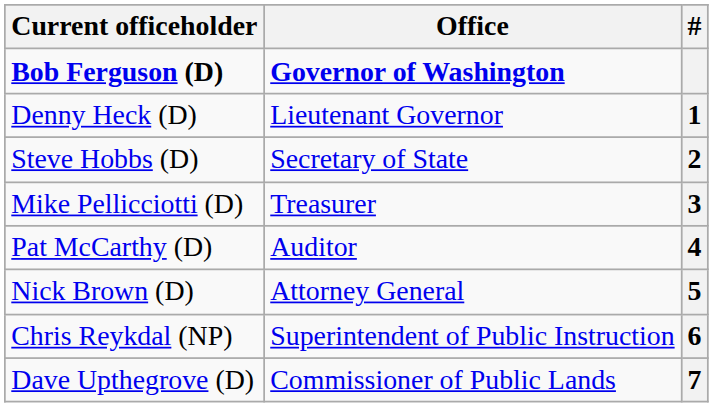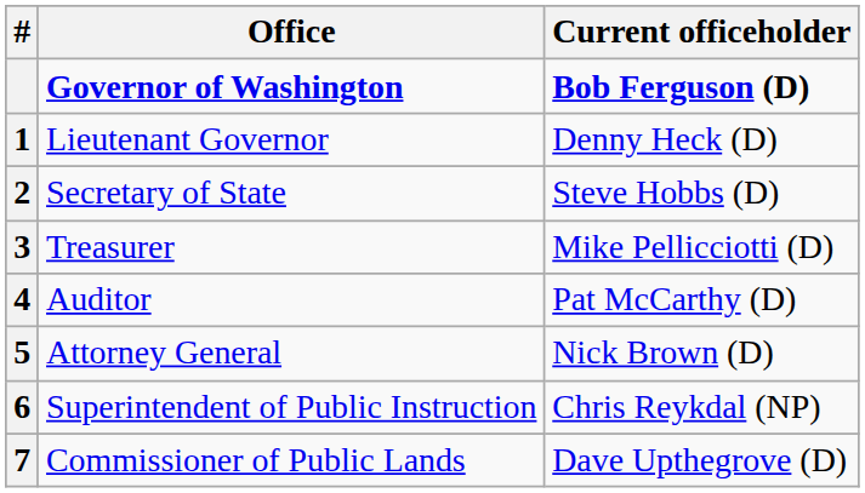columns swapped: # <-> Current officeholder
